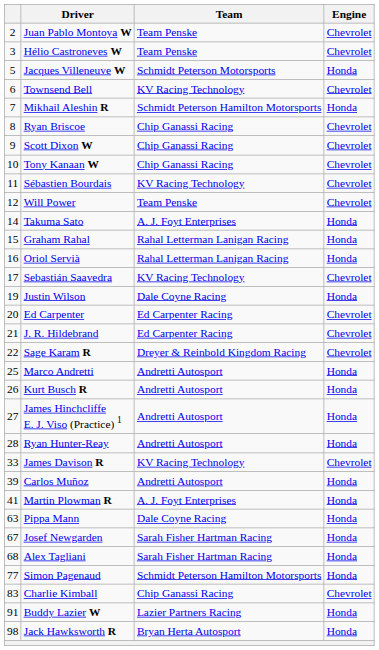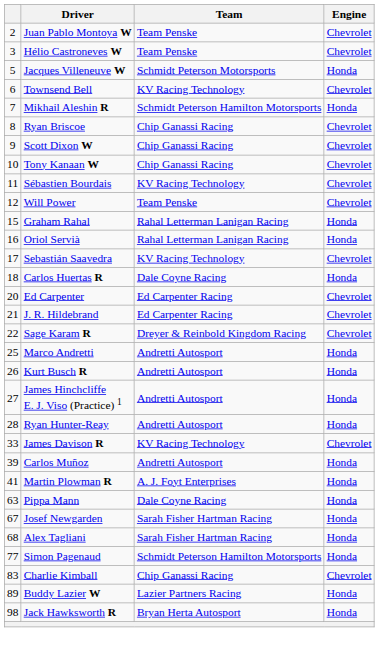- row: 14 | Takuma Sato | A. J. Foyt Enterprises | Honda
+ row: 18 | Carlos Huertas R | Dale Coyne Racing | Honda
- row: 19 | Justin Wilson | Dale Coyne Racing | Honda
Buddy Lazier W | column 1: 91 -> 89
